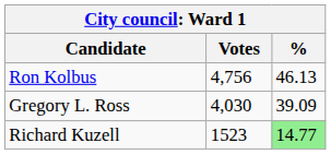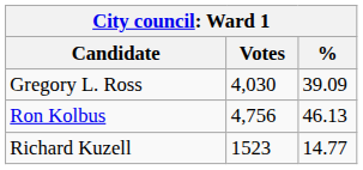rows swapped: Ron Kolbus <-> Gregory L. Ross
Richard Kuzell | %: lightgreen background -> no background
